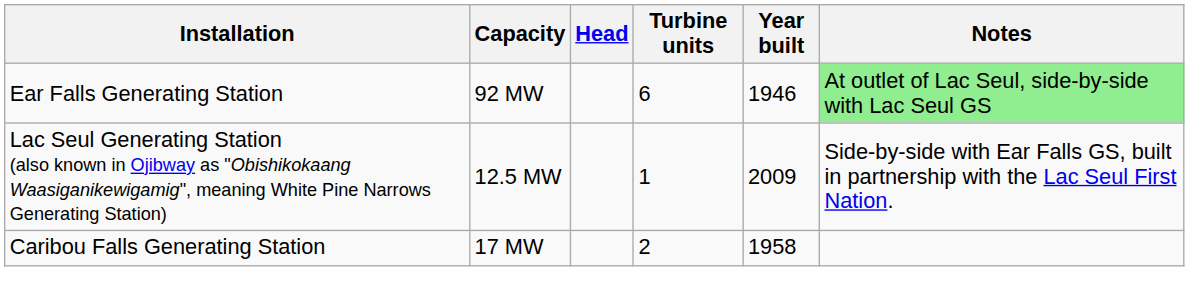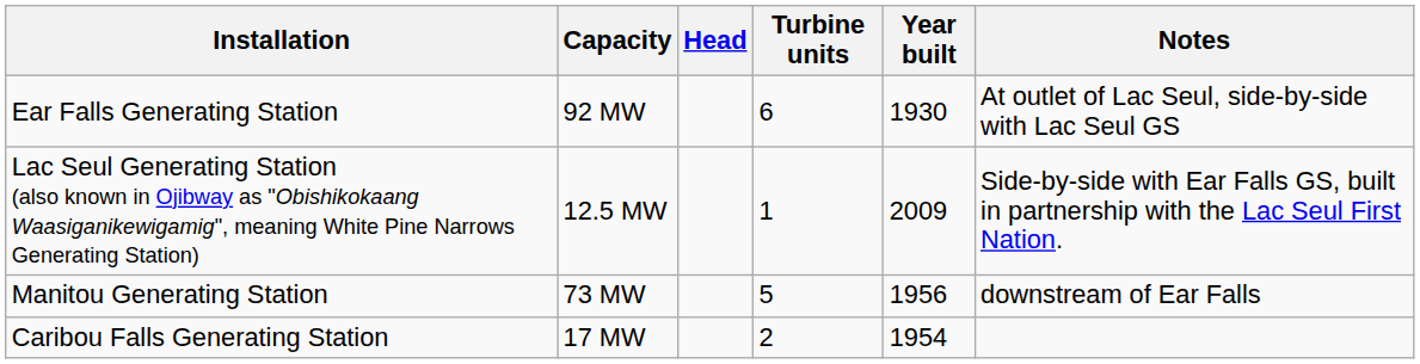Ear Falls Generating Station | Year built: 1946 -> 1930
Ear Falls Generating Station | Notes: lightgreen background -> no background
+ row: Manitou Generating Station | 73 MW | 5 | 1956 | downstream of Ear Falls
Caribou Falls Generating Station | Year built: 1958 -> 1954
